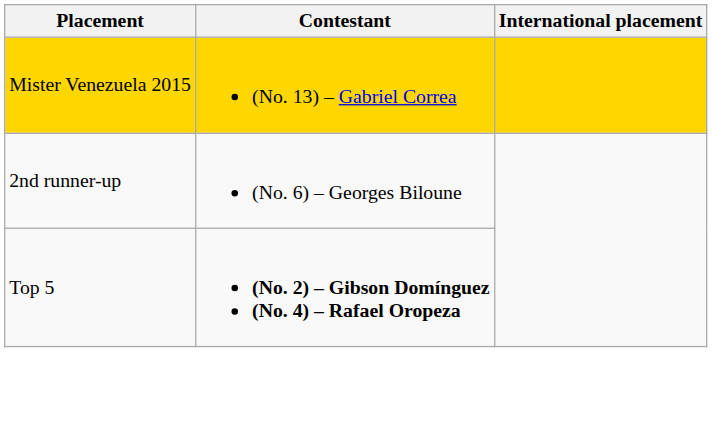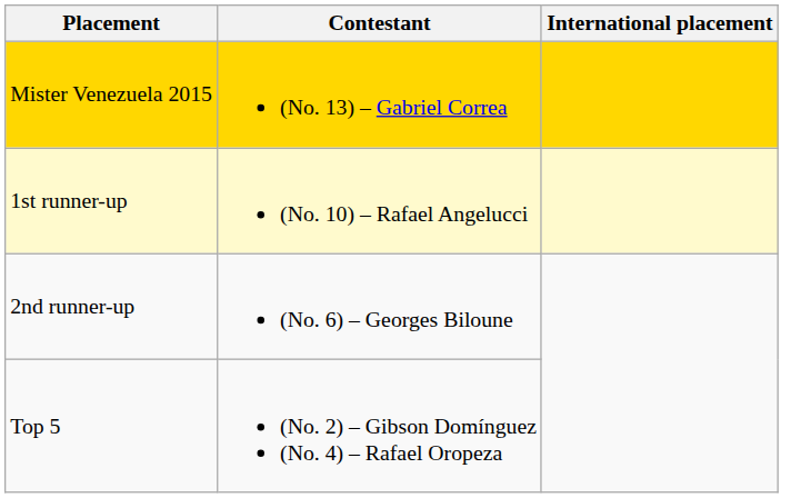+ row: 1st runner-up | (No. 10) – Rafael Angelucci
Top 5 | Contestant: bold -> normal
